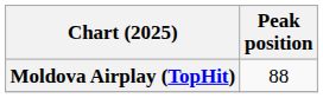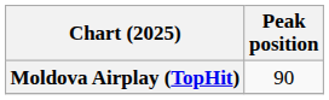Moldova Airplay (TopHit) | Peak position: 88 -> 90
